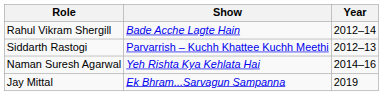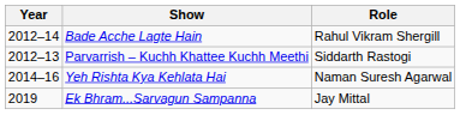columns swapped: Year <-> Role
